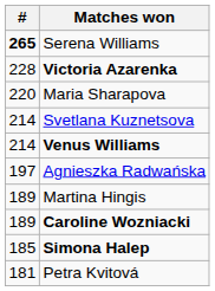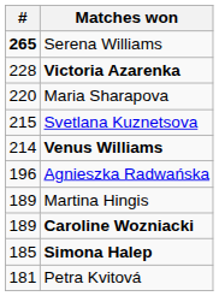Svetlana Kuznetsova | #: 214 -> 215
Agnieszka Radwańska | #: 197 -> 196
